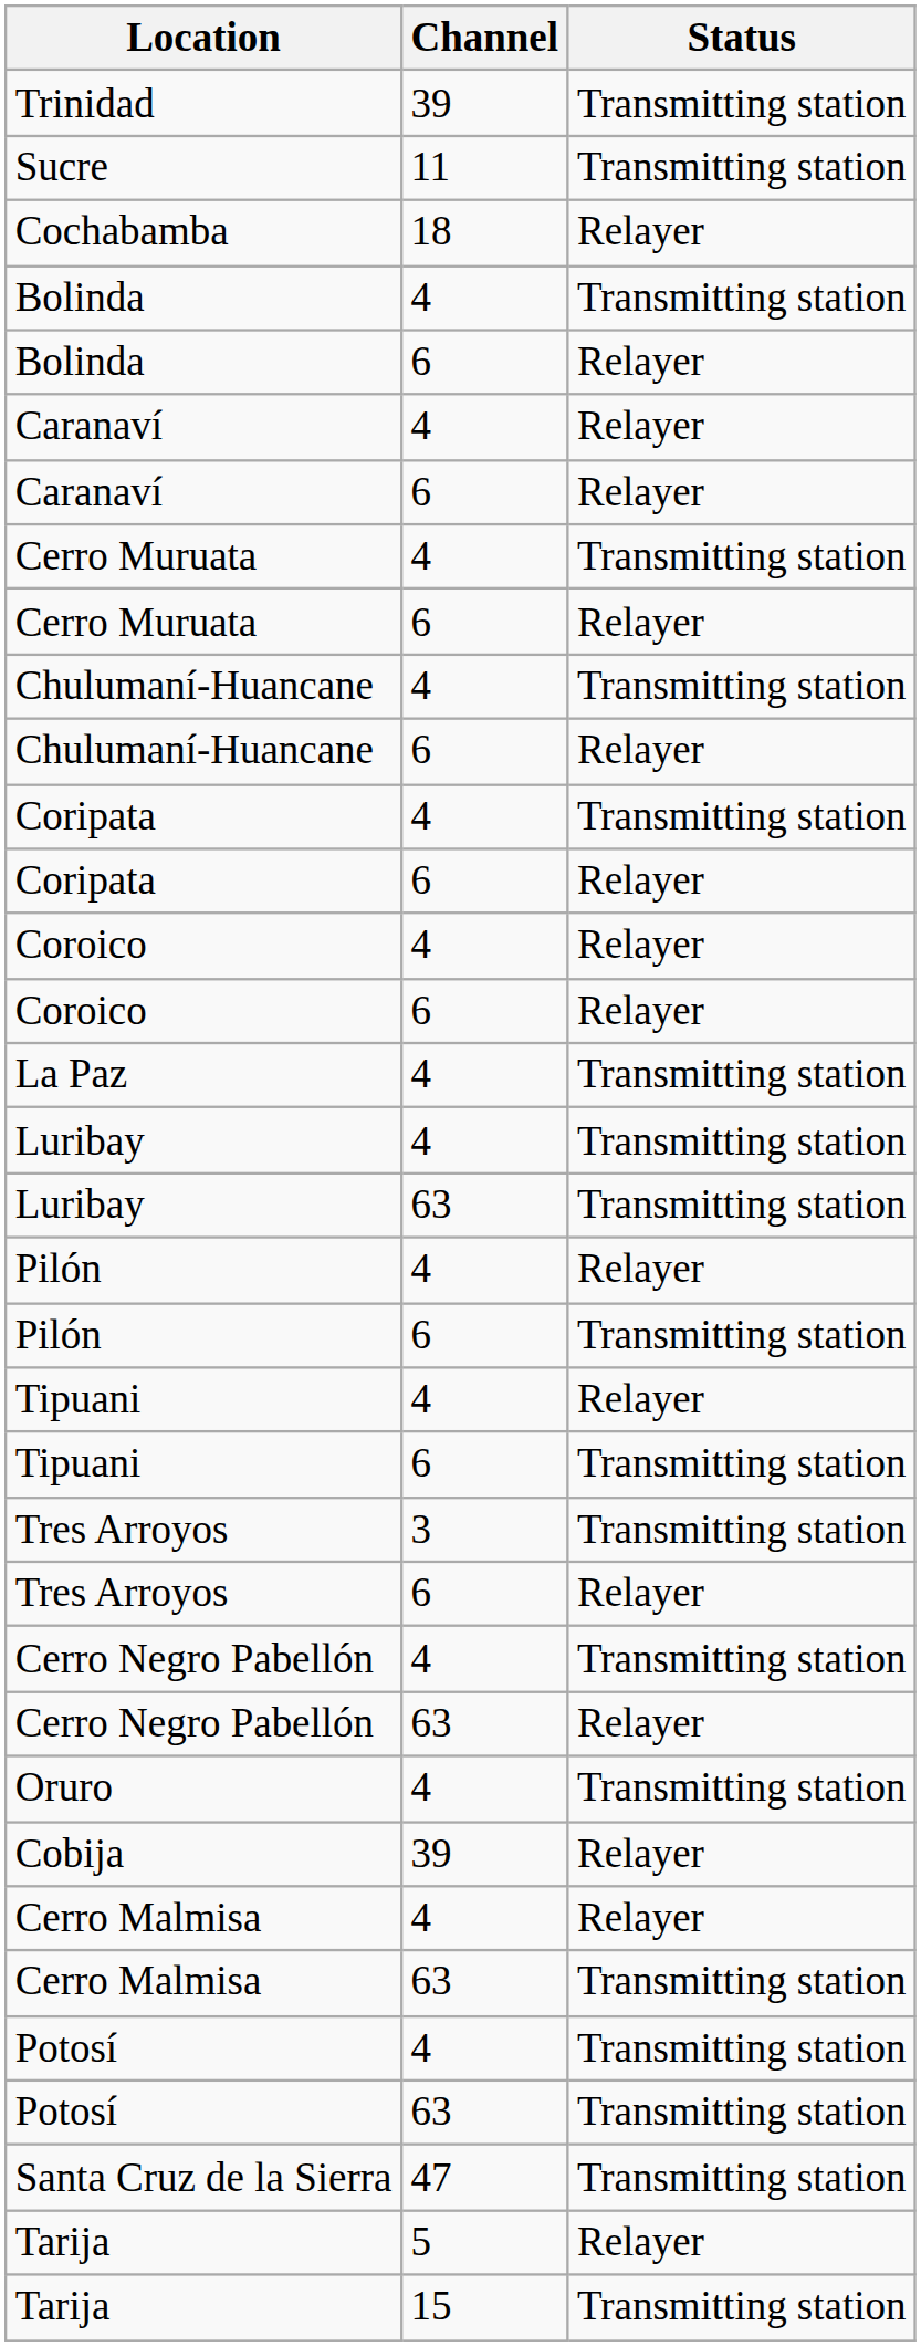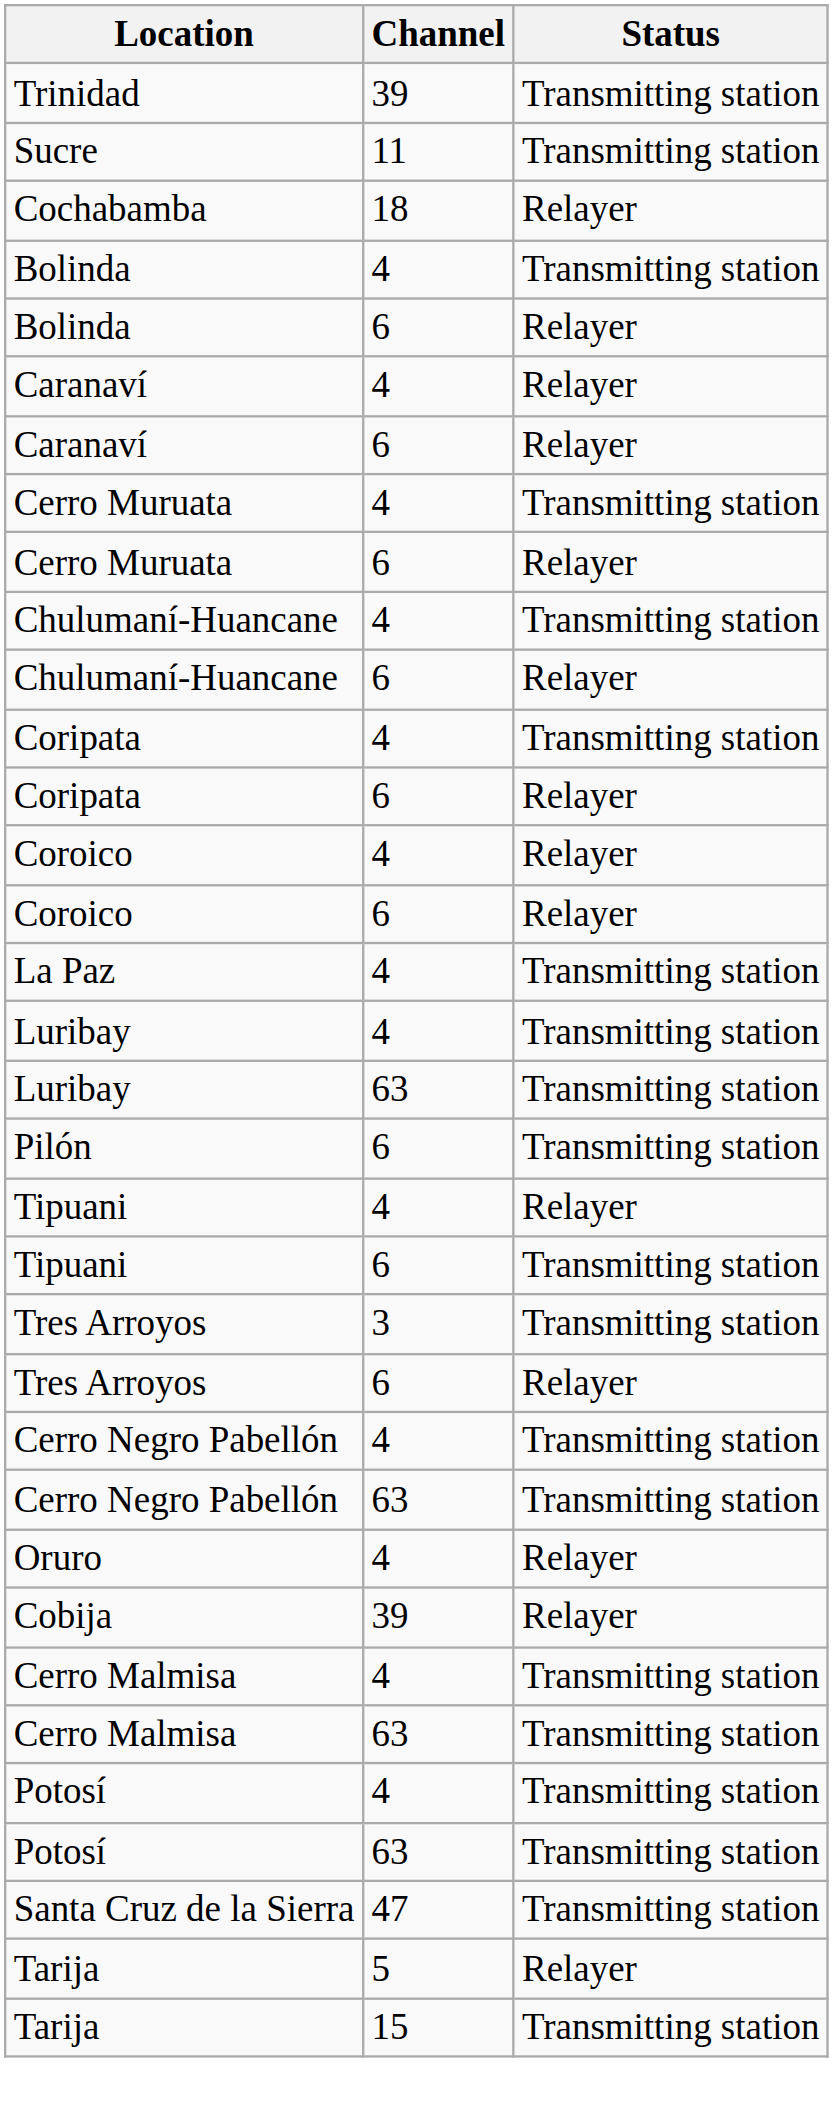- row: Pilón | 4 | Relayer
Cerro Negro Pabellón / 63 | Status: Relayer -> Transmitting station
Oruro | Status: Transmitting station -> Relayer
Cerro Malmisa / 4 | Status: Relayer -> Transmitting station
